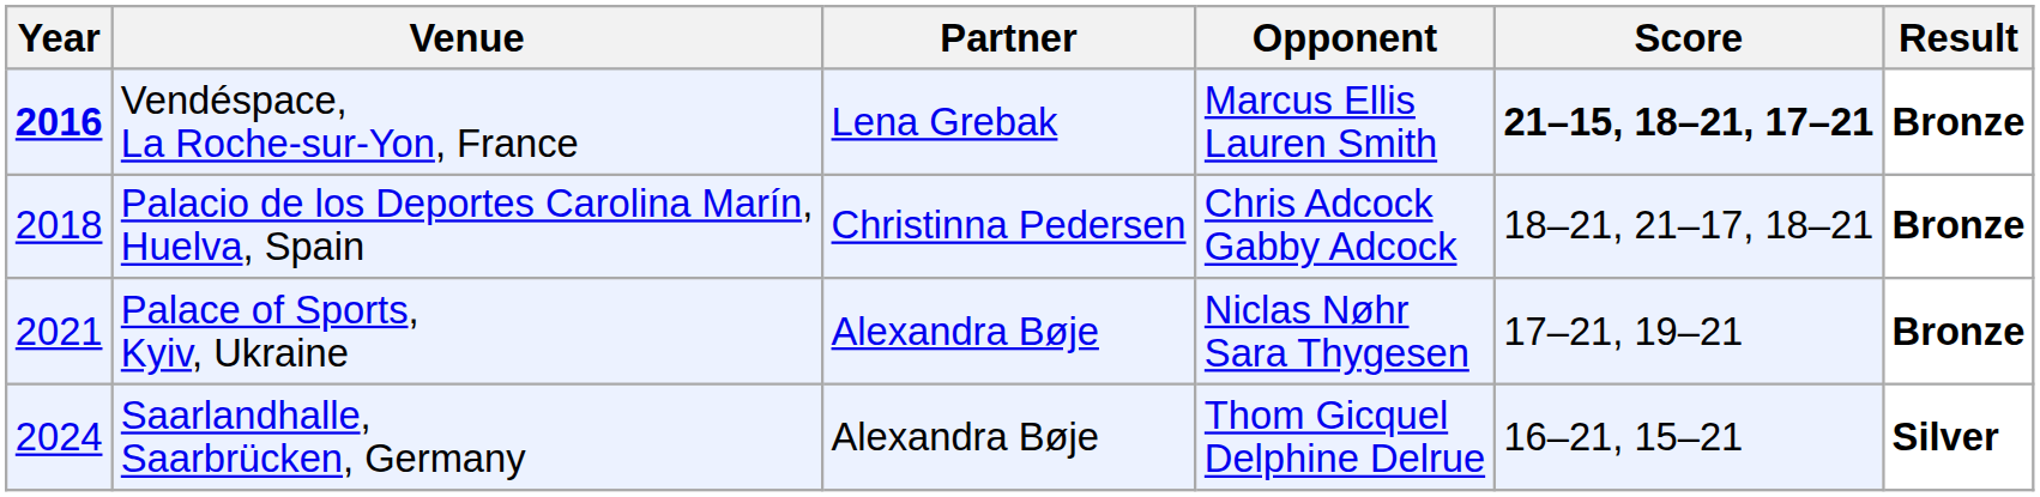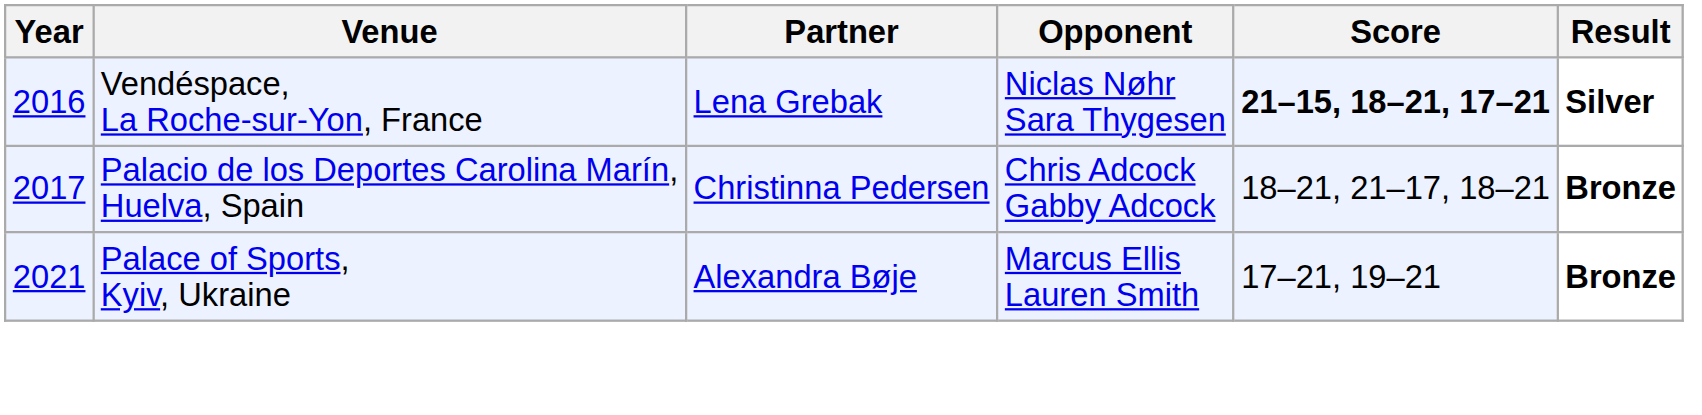Vendéspace, La Roche-sur-Yon, France | Year: bold -> normal
Vendéspace, La Roche-sur-Yon, France | Opponent: Marcus Ellis Lauren Smith -> Niclas Nøhr Sara Thygesen
Vendéspace, La Roche-sur-Yon, France | Result: Bronze -> Silver
Palacio de los Deportes Carolina Marín, Huelva, Spain | Year: 2018 -> 2017
Palace of Sports, Kyiv, Ukraine | Opponent: Niclas Nøhr Sara Thygesen -> Marcus Ellis Lauren Smith
- row: 2024 | Saarlandhalle, Saarbrücken, Germany | Alexandra Bøje | Thom Gicquel Delphine Delrue | 16–21, 15–21 | Silver
